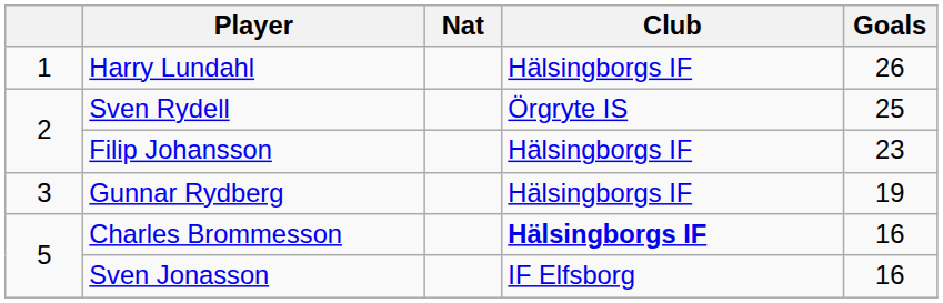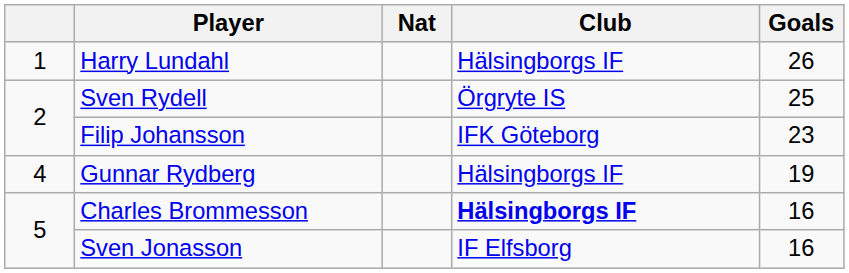Filip Johansson | Club: Hälsingborgs IF -> IFK Göteborg
Gunnar Rydberg | column 1: 3 -> 4
